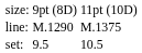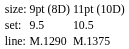rows swapped: set: <-> line:
